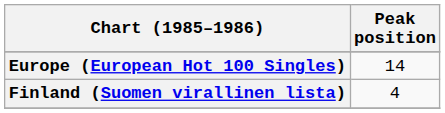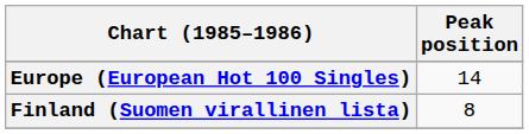Finland (Suomen virallinen lista) | Peak position: 4 -> 8
